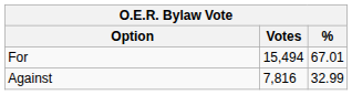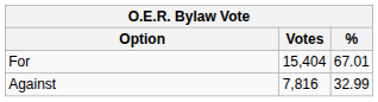For | Votes: 15,494 -> 15,404
